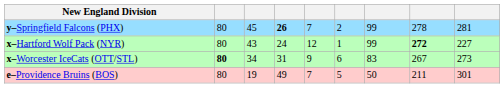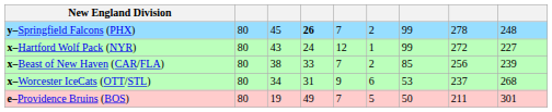y–Springfield Falcons (PHX) | column 9: 281 -> 248
x–Hartford Wolf Pack (NYR) | column 8: bold -> normal
+ row: x–Beast of New Haven (CAR/FLA) | 80 | 38 | 33 | 7 | 2 | 85 | 256 | 239
x–Worcester IceCats (OTT/STL) | column 2: bold -> normal
x–Worcester IceCats (OTT/STL) | column 7: 83 -> 53
x–Worcester IceCats (OTT/STL) | column 8: 267 -> 237
x–Worcester IceCats (OTT/STL) | column 9: 273 -> 268
